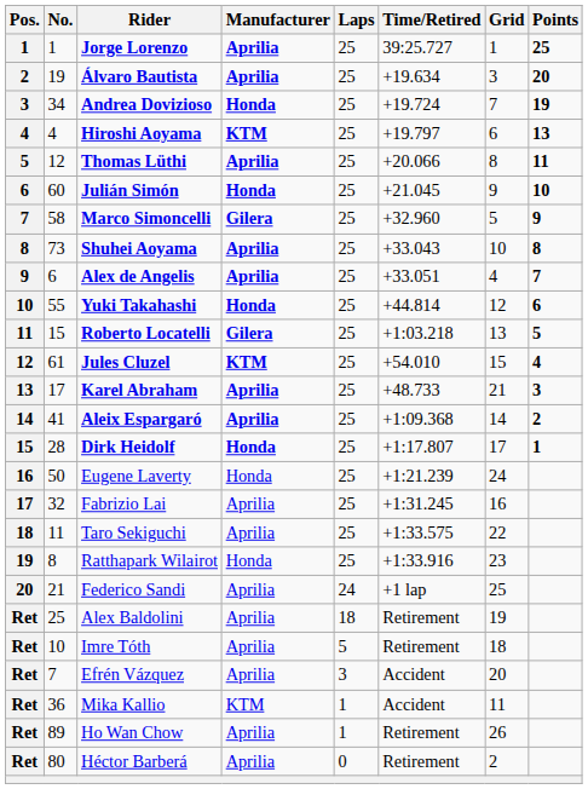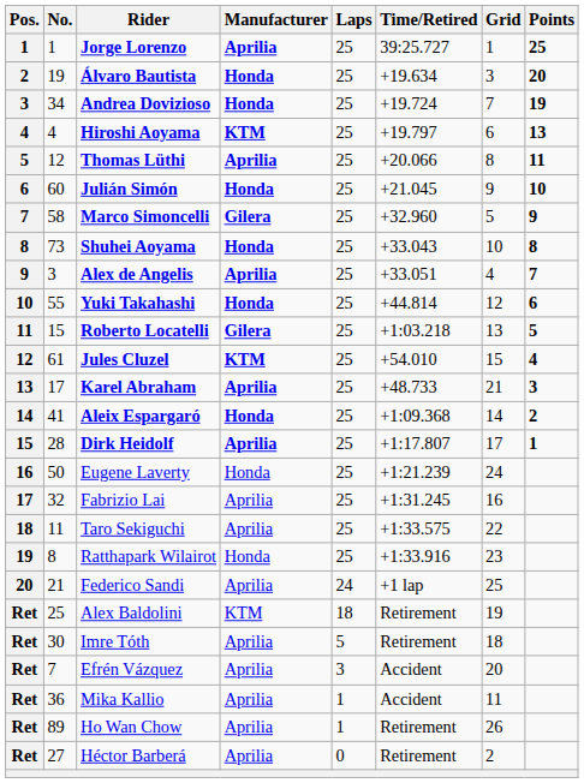Álvaro Bautista | Manufacturer: Aprilia -> Honda
Shuhei Aoyama | Manufacturer: Aprilia -> Honda
Alex de Angelis | No.: 6 -> 3
Aleix Espargaró | Manufacturer: Aprilia -> Honda
Dirk Heidolf | Manufacturer: Honda -> Aprilia
Alex Baldolini | Manufacturer: Aprilia -> KTM
Imre Tóth | No.: 10 -> 30
Mika Kallio | Manufacturer: KTM -> Aprilia
Héctor Barberá | No.: 80 -> 27
